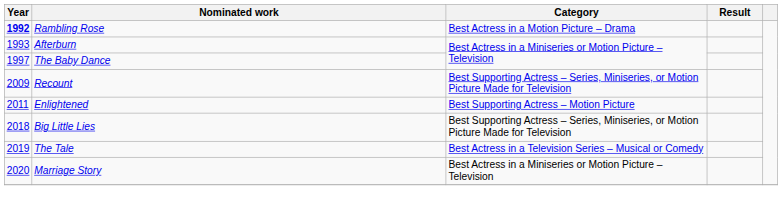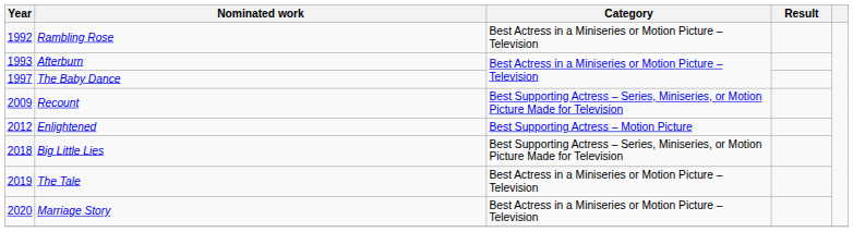Rambling Rose | Year: bold -> normal
Rambling Rose | Category: Best Actress in a Motion Picture – Drama -> Best Actress in a Miniseries or Motion Picture – Television
Enlightened | Year: 2011 -> 2012
The Tale | Category: Best Actress in a Television Series – Musical or Comedy -> Best Actress in a Miniseries or Motion Picture – Television
